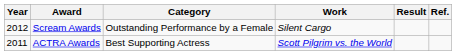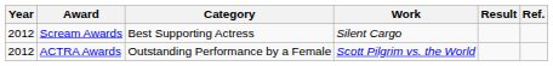Scream Awards | Category: Outstanding Performance by a Female -> Best Supporting Actress
ACTRA Awards | Year: 2011 -> 2012
ACTRA Awards | Category: Best Supporting Actress -> Outstanding Performance by a Female
